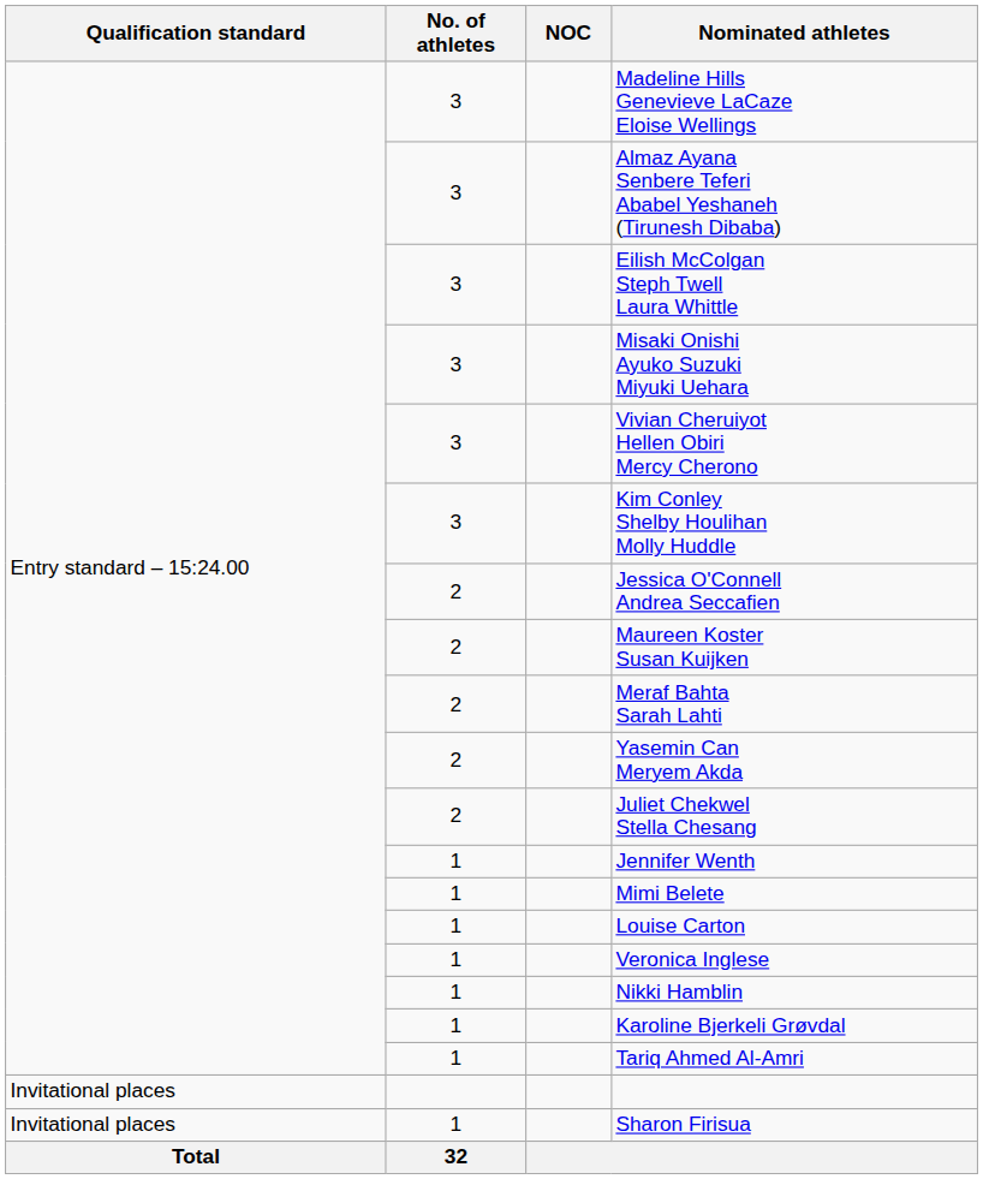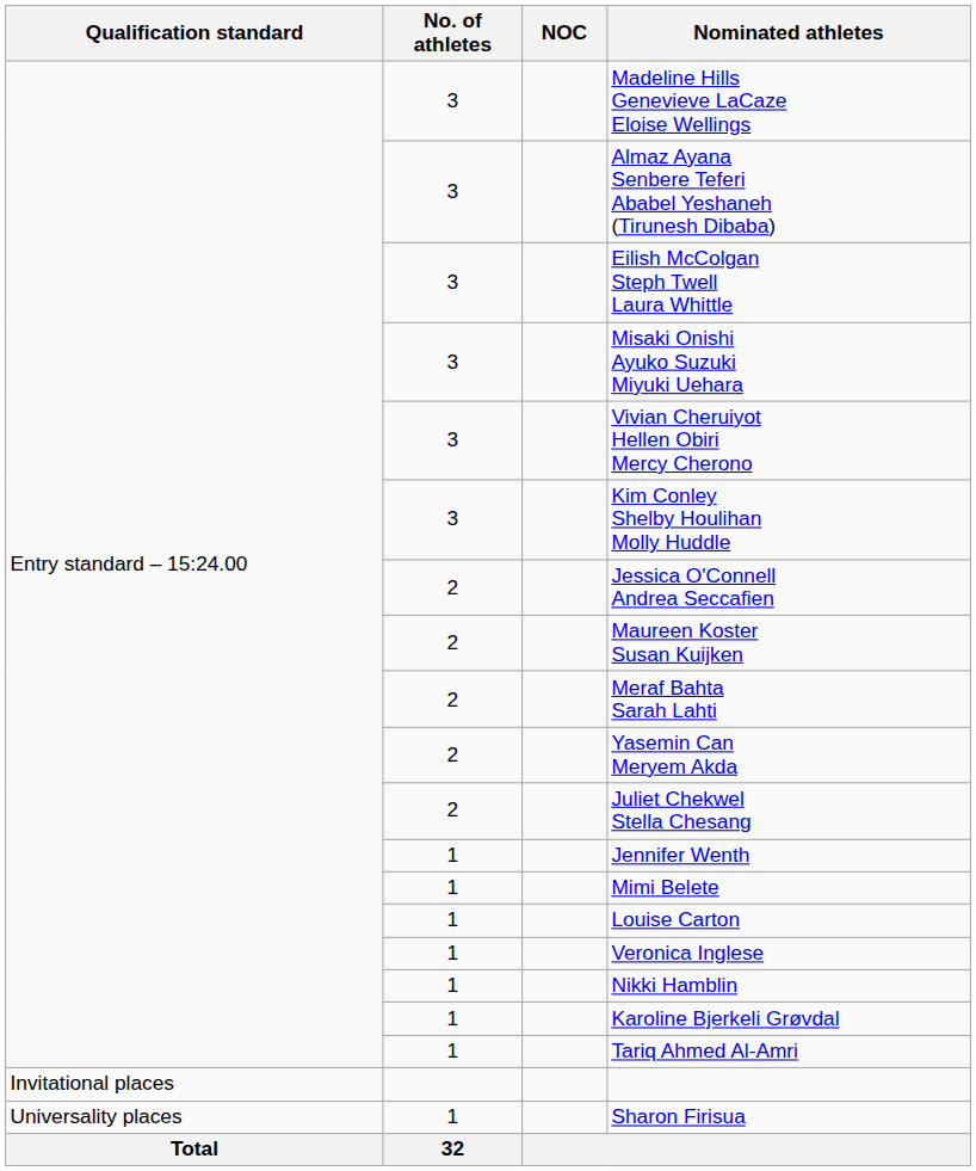Sharon Firisua | Qualification standard: Invitational places -> Universality places
